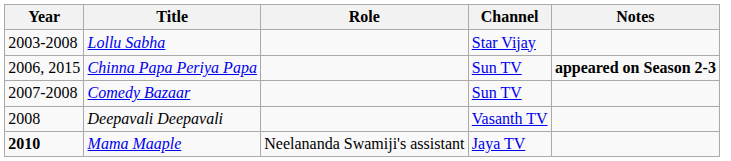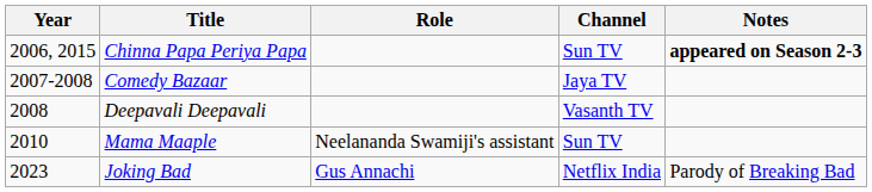- row: 2003-2008 | Lollu Sabha | Star Vijay
Comedy Bazaar | Channel: Sun TV -> Jaya TV
Mama Maaple | Year: bold -> normal
Mama Maaple | Channel: Jaya TV -> Sun TV
+ row: 2023 | Joking Bad | Gus Annachi | Netflix India | Parody of Breaking Bad
